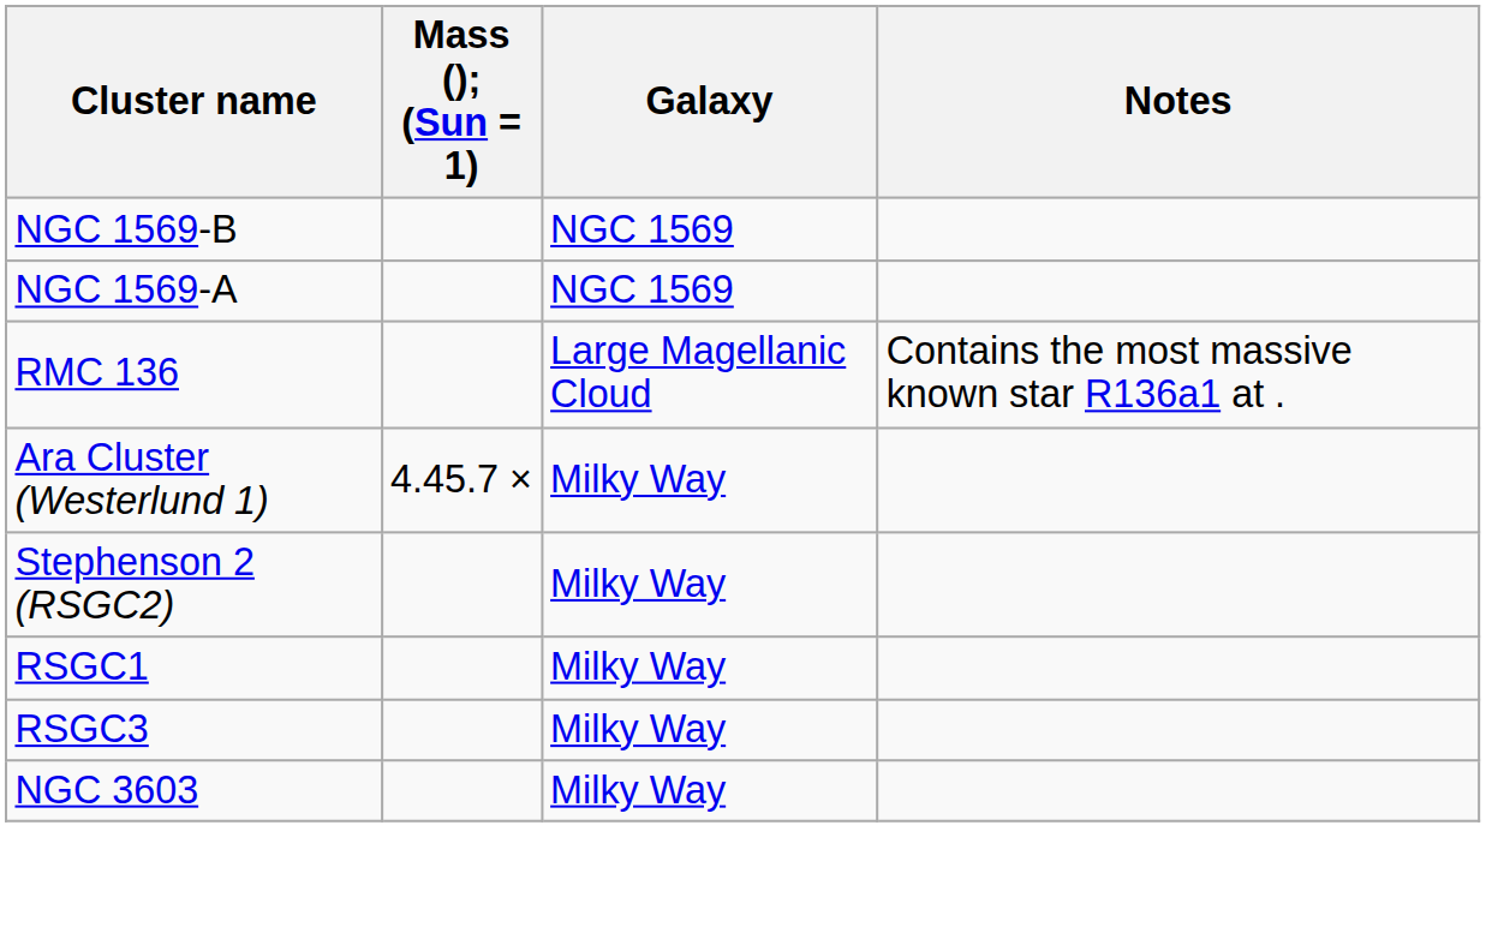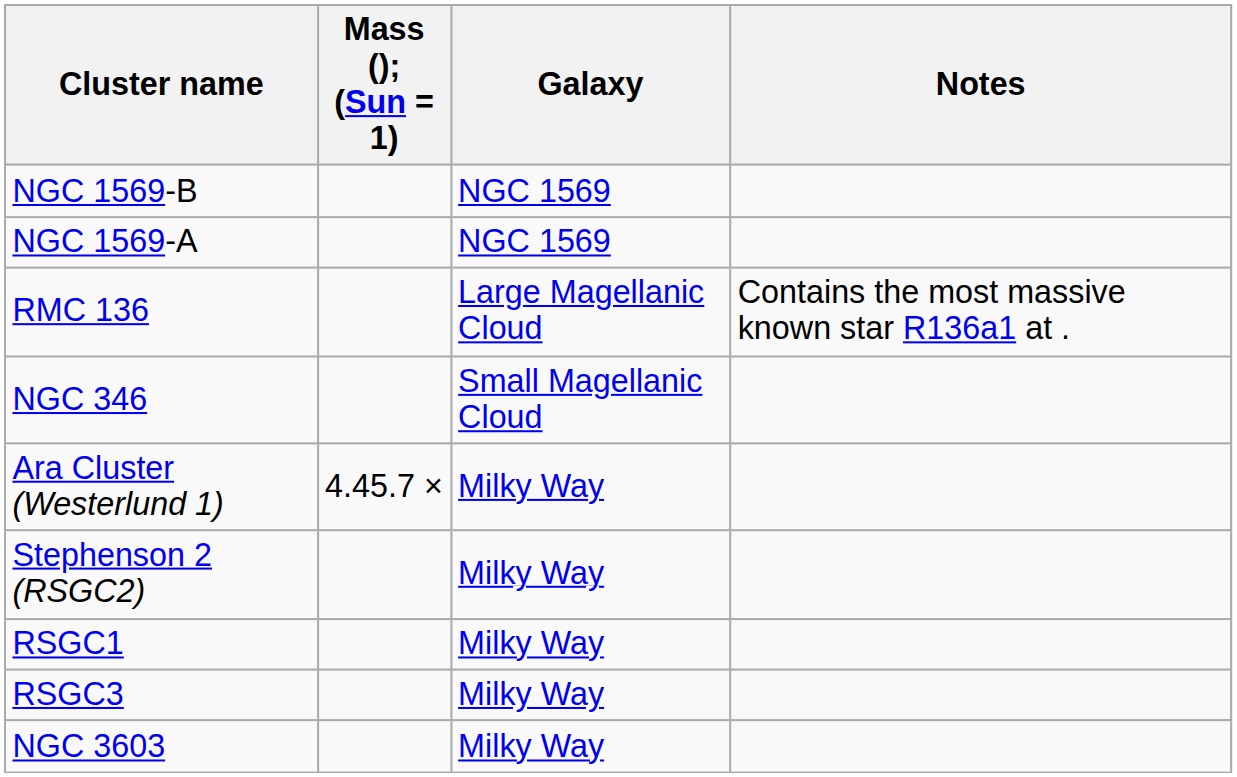+ row: NGC 346 | Small Magellanic Cloud
